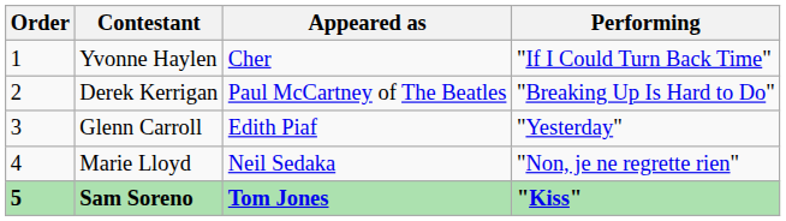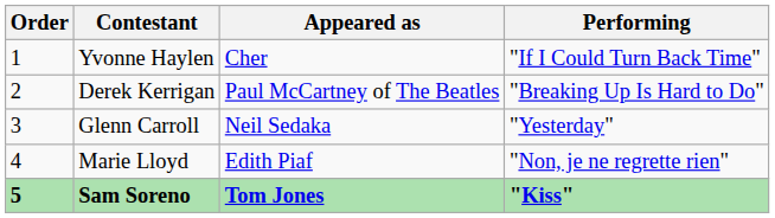Glenn Carroll | Appeared as: Edith Piaf -> Neil Sedaka
Marie Lloyd | Appeared as: Neil Sedaka -> Edith Piaf
